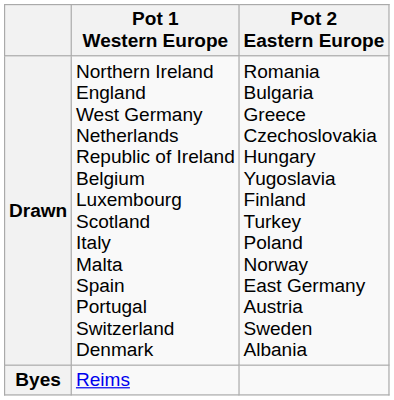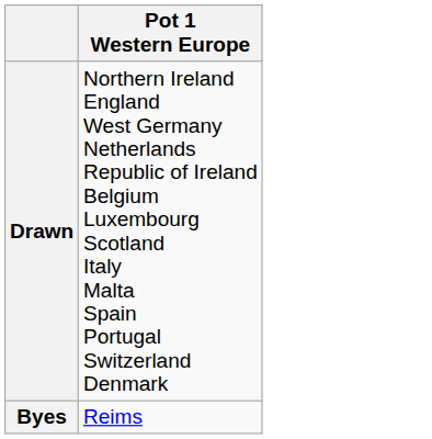- column: Pot 2 Eastern Europe | Romania Bulgaria Greece Czechoslovakia Hungary Yugoslavia Finland Turkey Poland Norway East Germany Austria Sweden Albania
